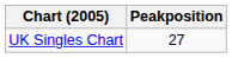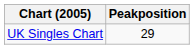UK Singles Chart | Peakposition: 27 -> 29
